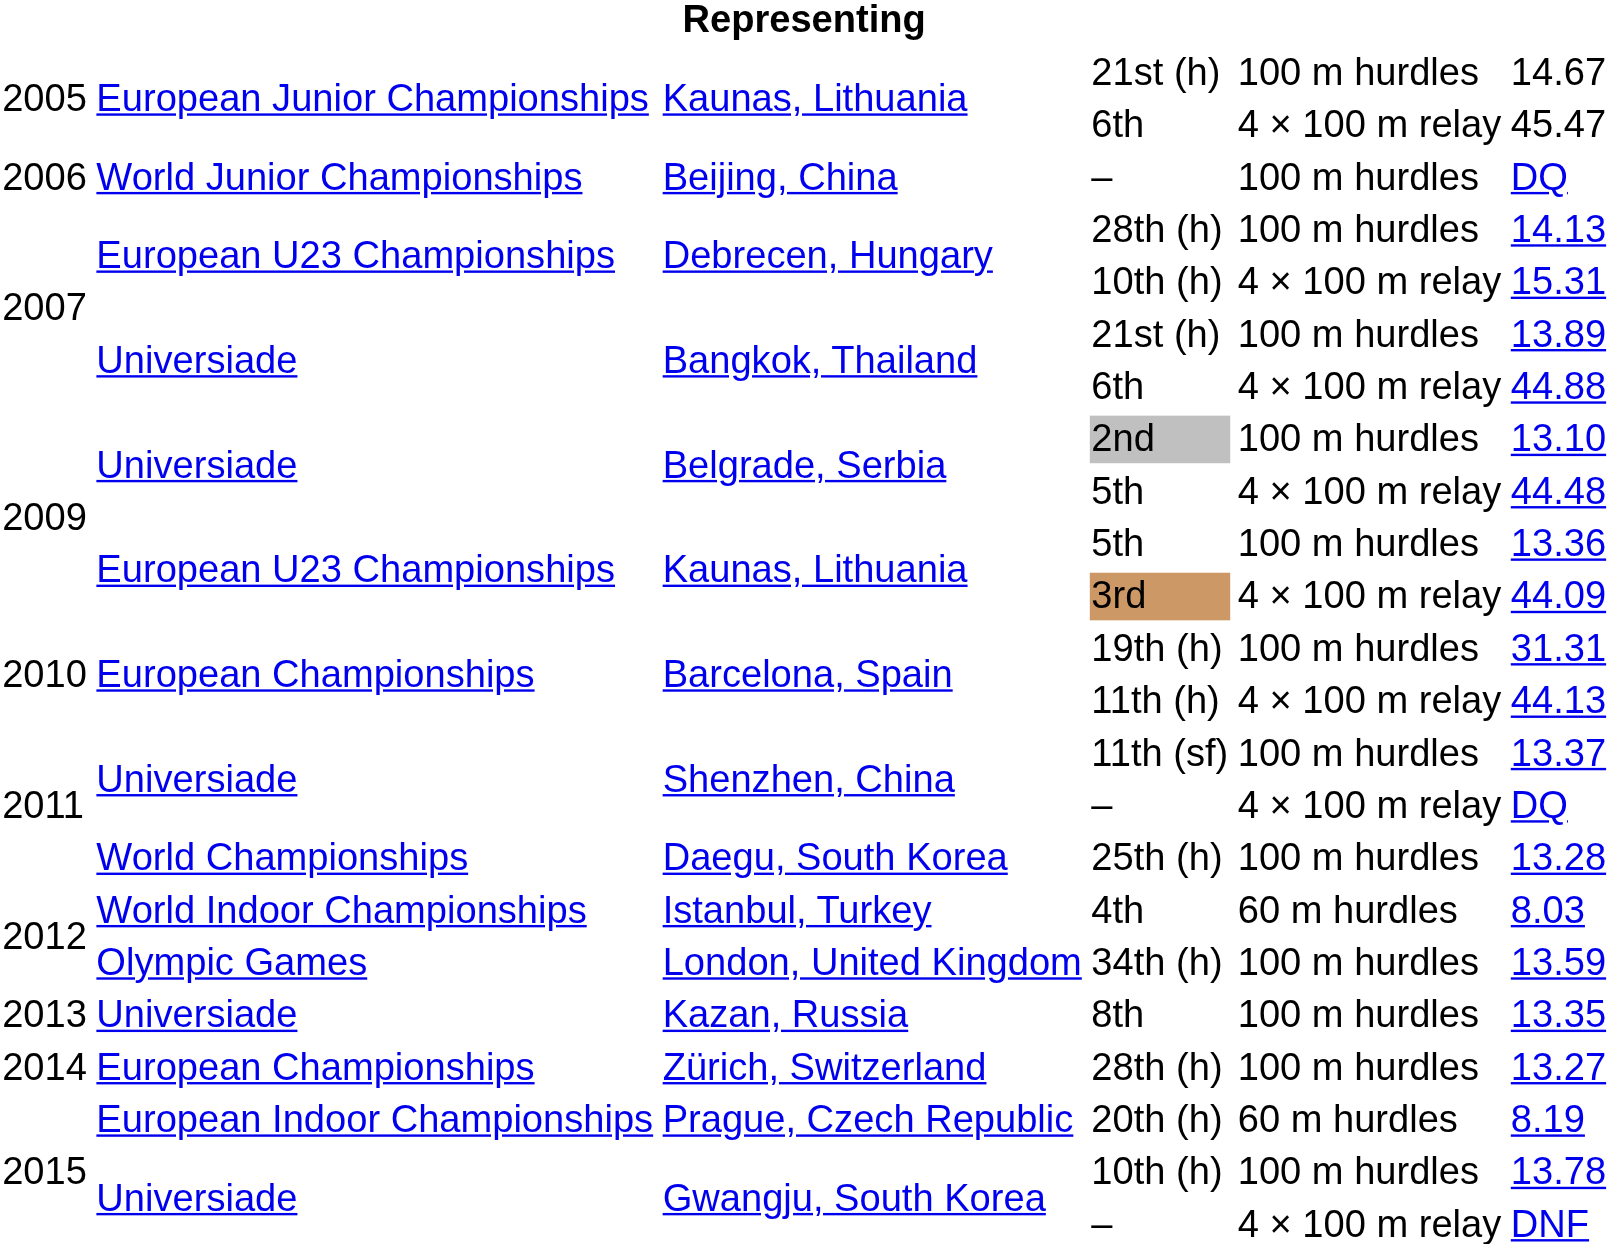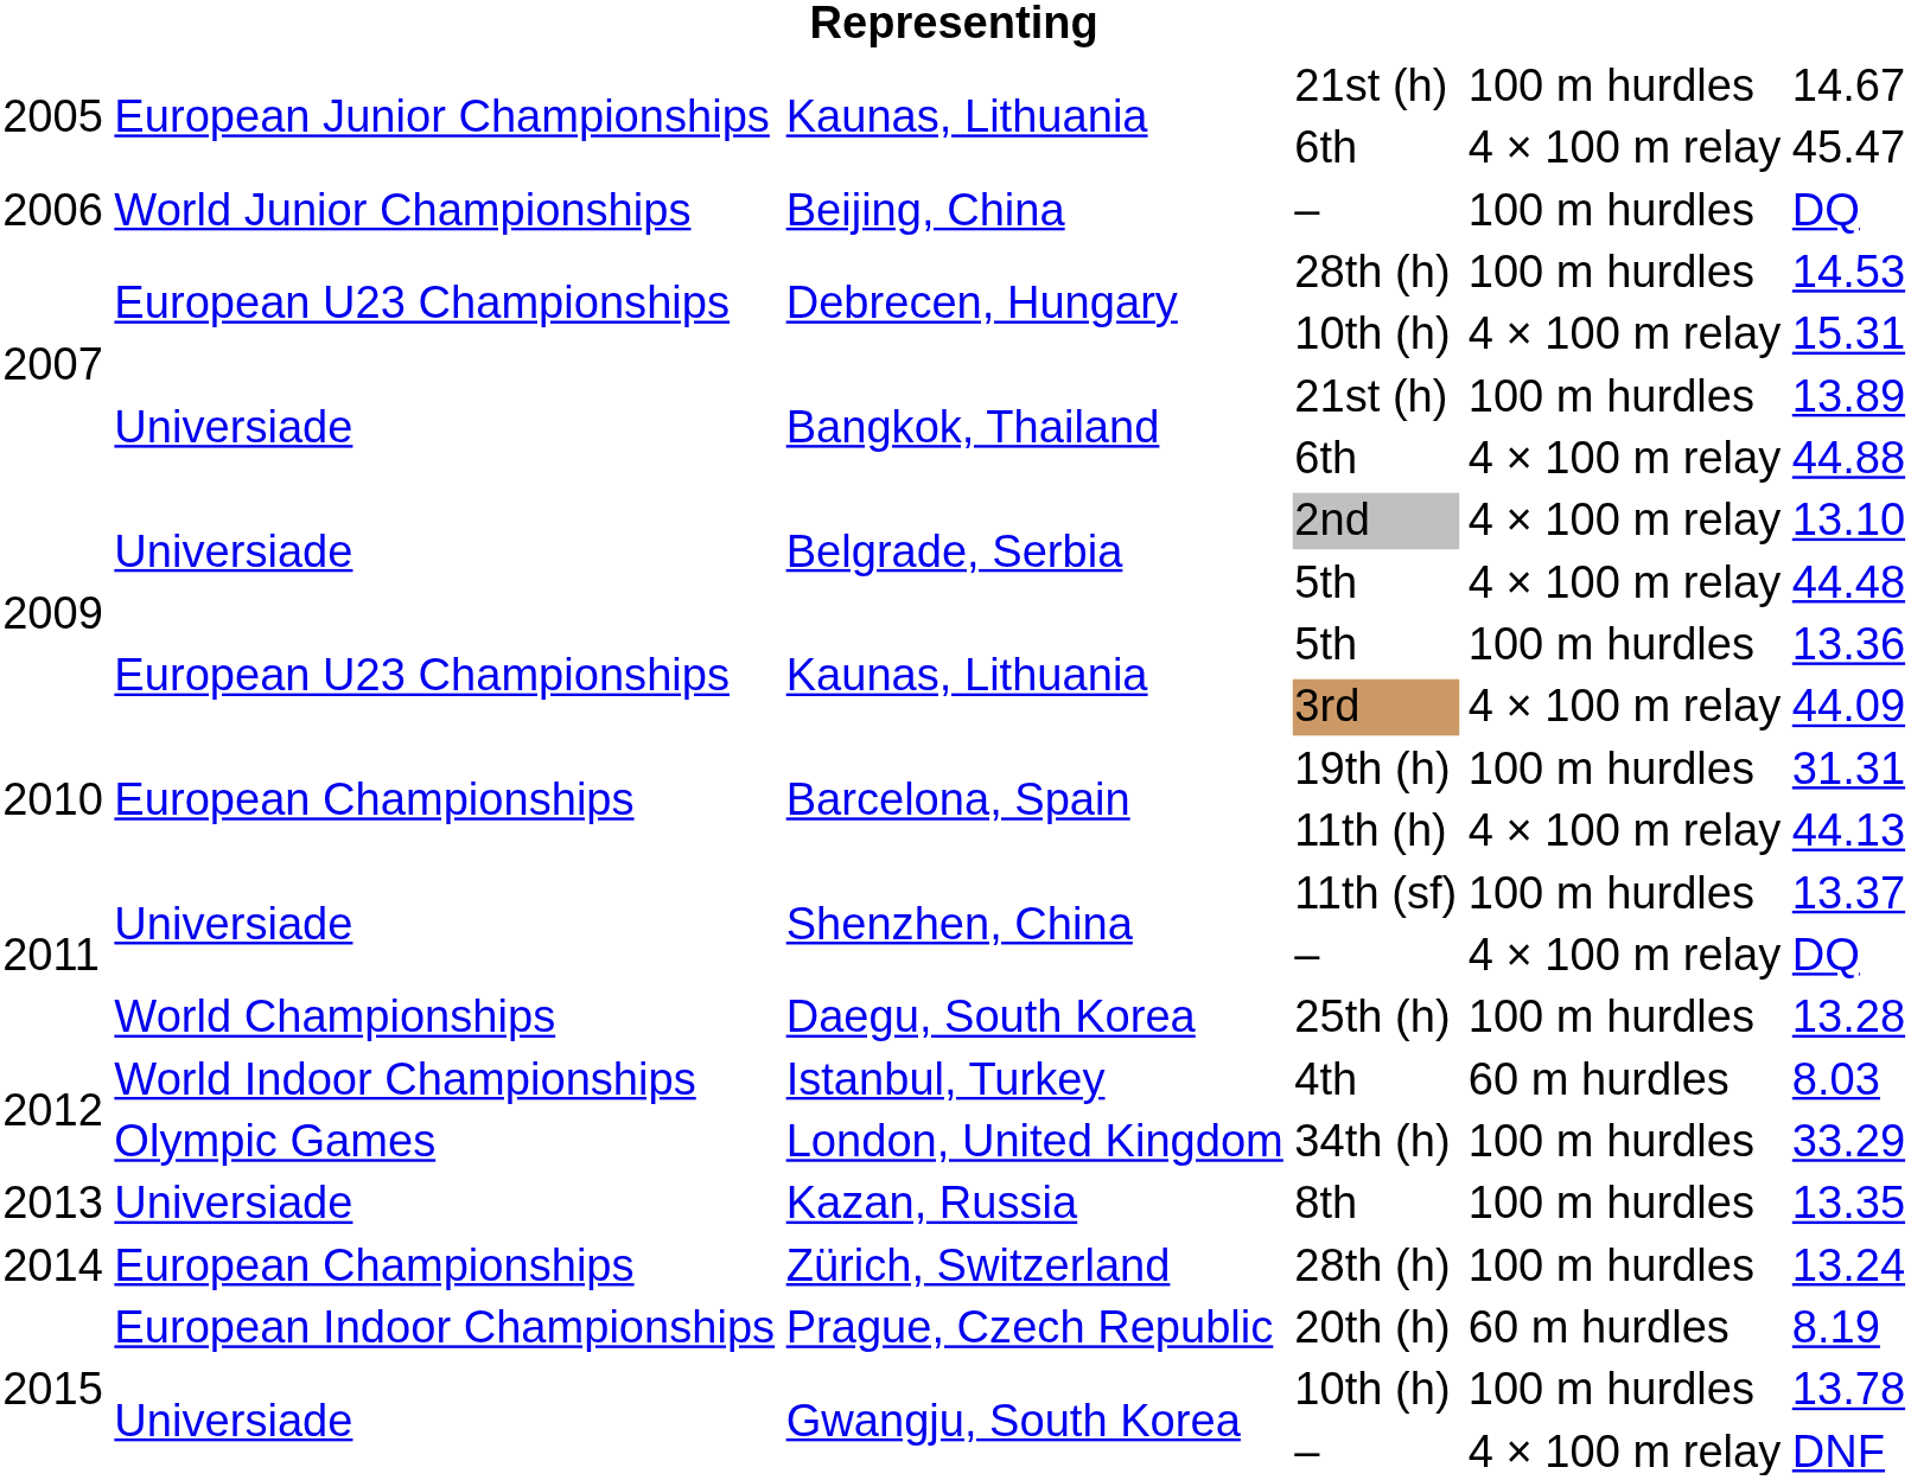Debrecen, Hungary / 28th (h) | column 6: 14.13 -> 14.53
2nd | column 5: 100 m hurdles -> 4 × 100 m relay
34th (h) | column 6: 13.59 -> 33.29
Zürich, Switzerland / 28th (h) | column 6: 13.27 -> 13.24
